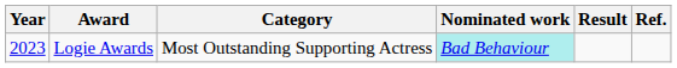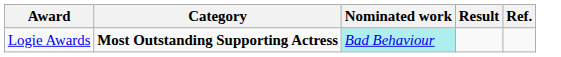- column: Year | 2023
Logie Awards | Category: normal -> bold
